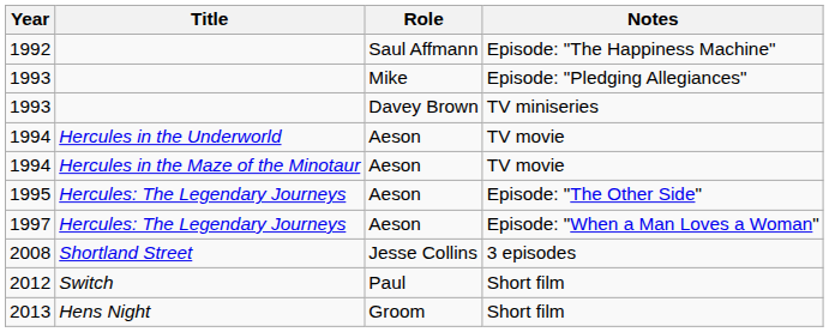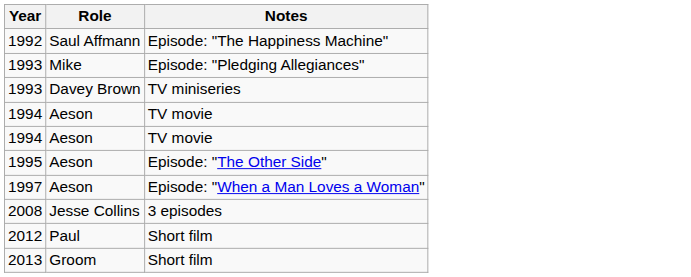- column: Title | Hercules in the Underworld | Hercules in the Maze of the Minotaur | Hercules: The Legendary Journeys | Hercules: The Legendary Journeys | Shortland Street | Switch | Hens Night
